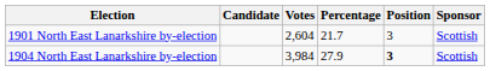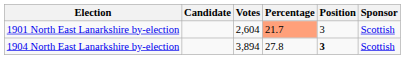1901 North East Lanarkshire by-election | Percentage: no background -> lightsalmon background
1904 North East Lanarkshire by-election | Votes: 3,984 -> 3,894
1904 North East Lanarkshire by-election | Percentage: 27.9 -> 27.8
